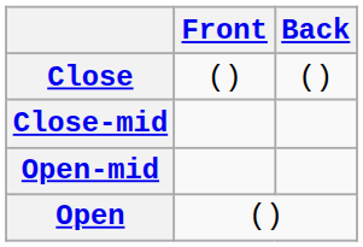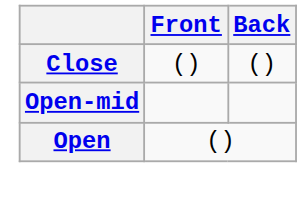- row: Close-mid
